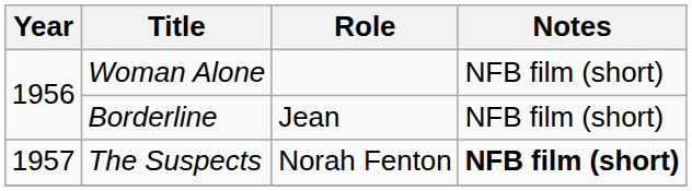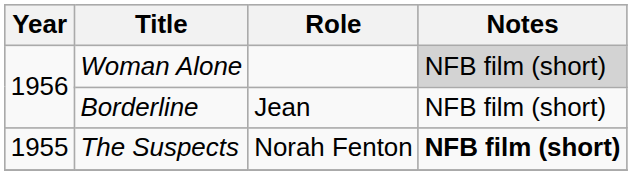Woman Alone | Notes: no background -> lightgrey background
The Suspects | Year: 1957 -> 1955
